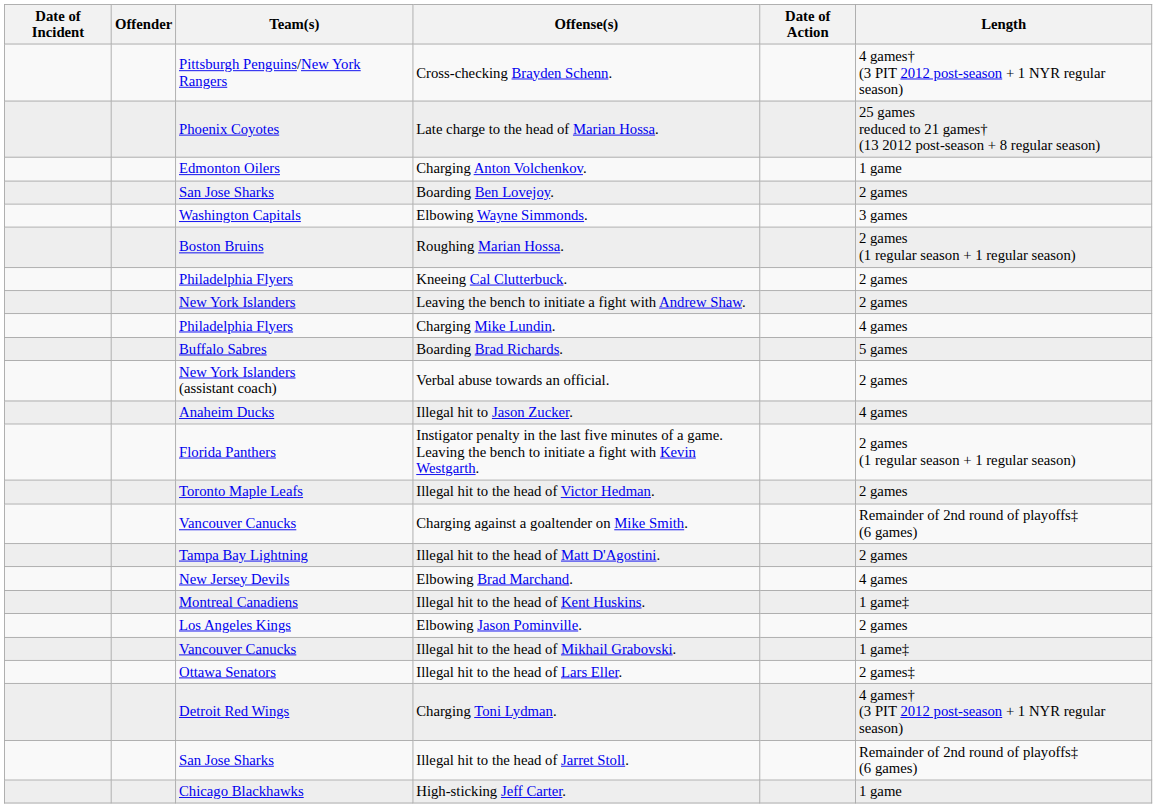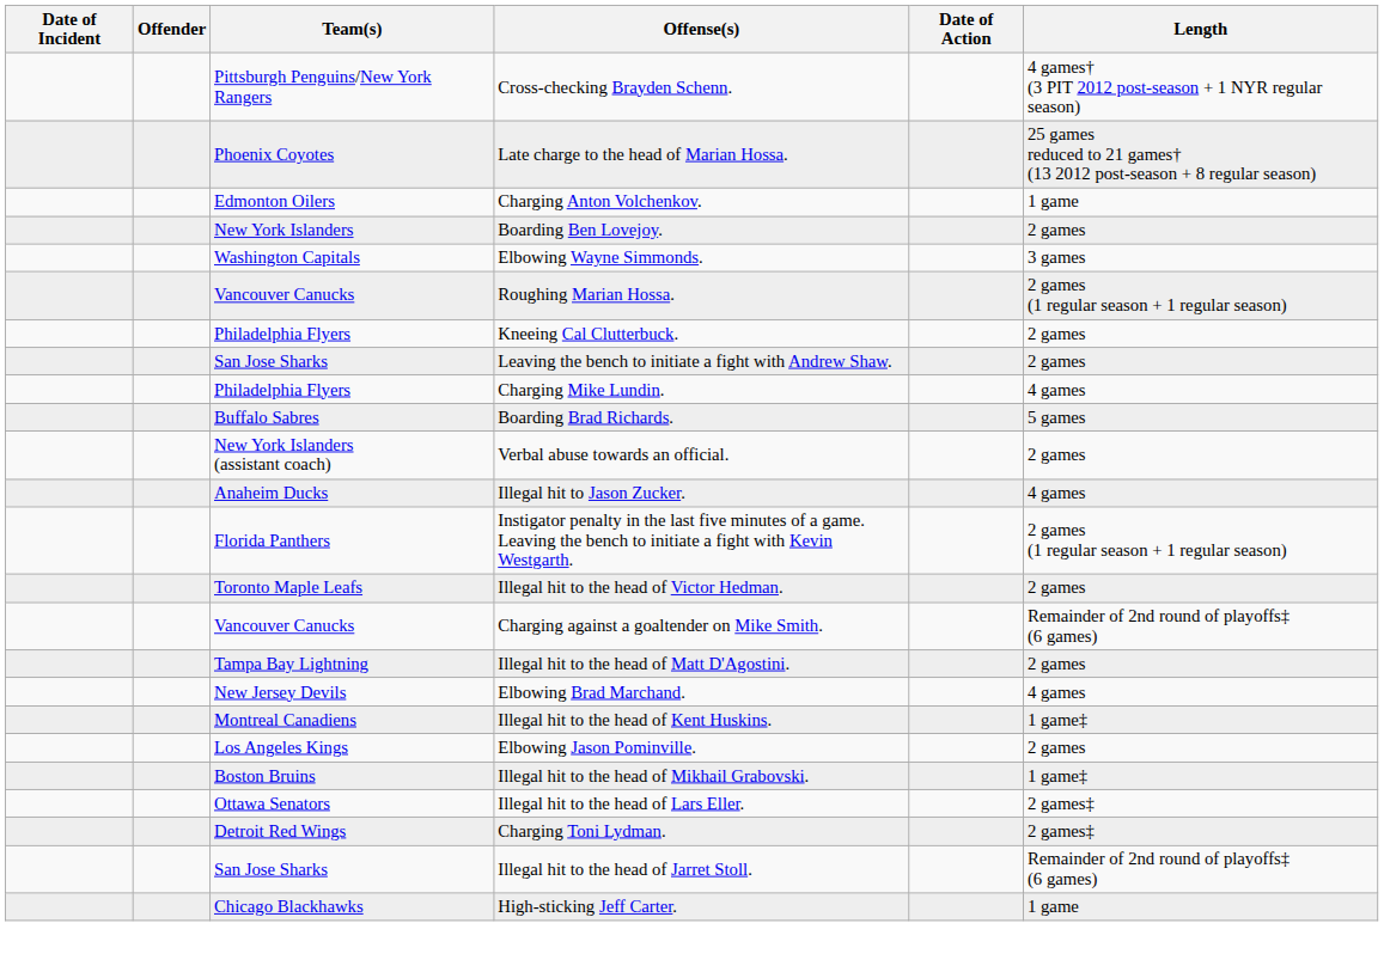Boarding Ben Lovejoy. | Team(s): San Jose Sharks -> New York Islanders
Roughing Marian Hossa. | Team(s): Boston Bruins -> Vancouver Canucks
Leaving the bench to initiate a fight with Andrew Shaw. | Team(s): New York Islanders -> San Jose Sharks
Illegal hit to the head of Mikhail Grabovski. | Team(s): Vancouver Canucks -> Boston Bruins
Charging Toni Lydman. | Length: 4 games† (3 PIT 2012 post-season + 1 NYR regular season) -> 2 games‡
